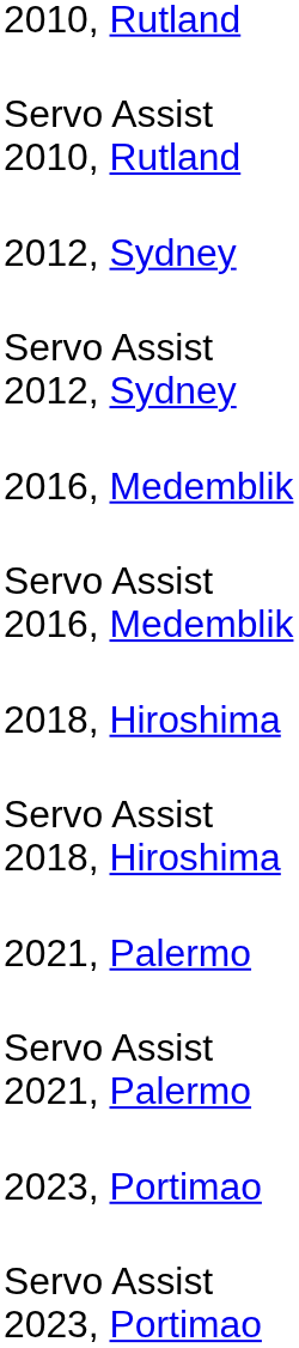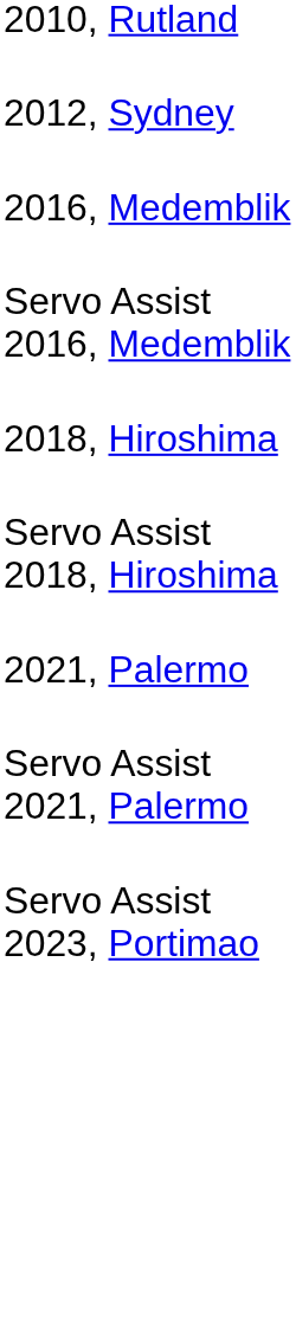- row: Servo Assist 2010, Rutland
- row: Servo Assist 2012, Sydney
- row: 2023, Portimao
